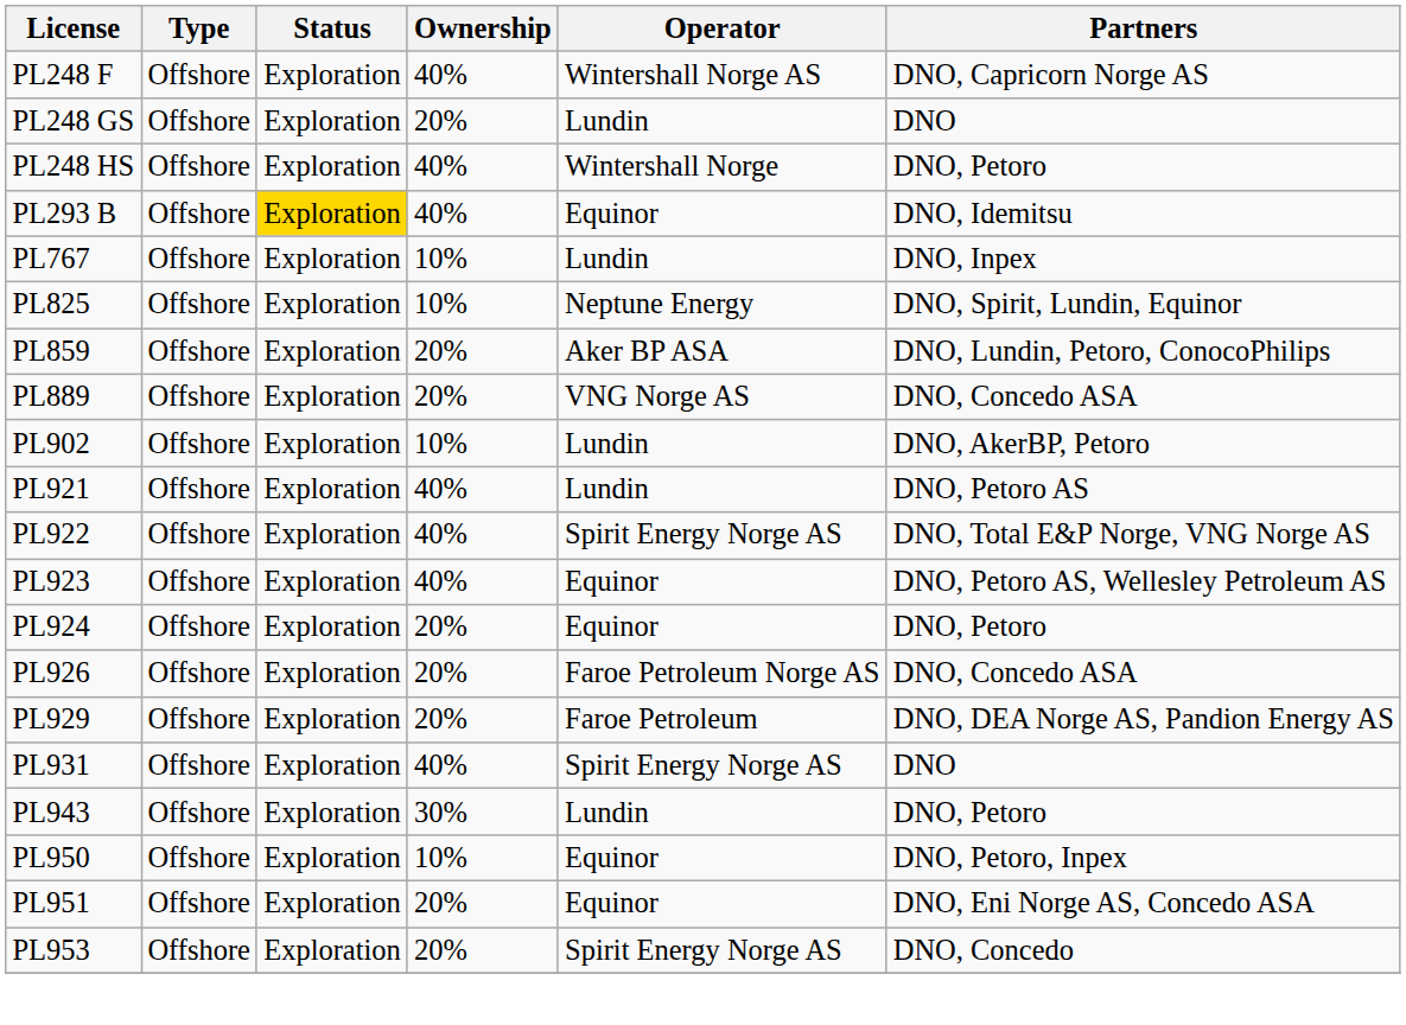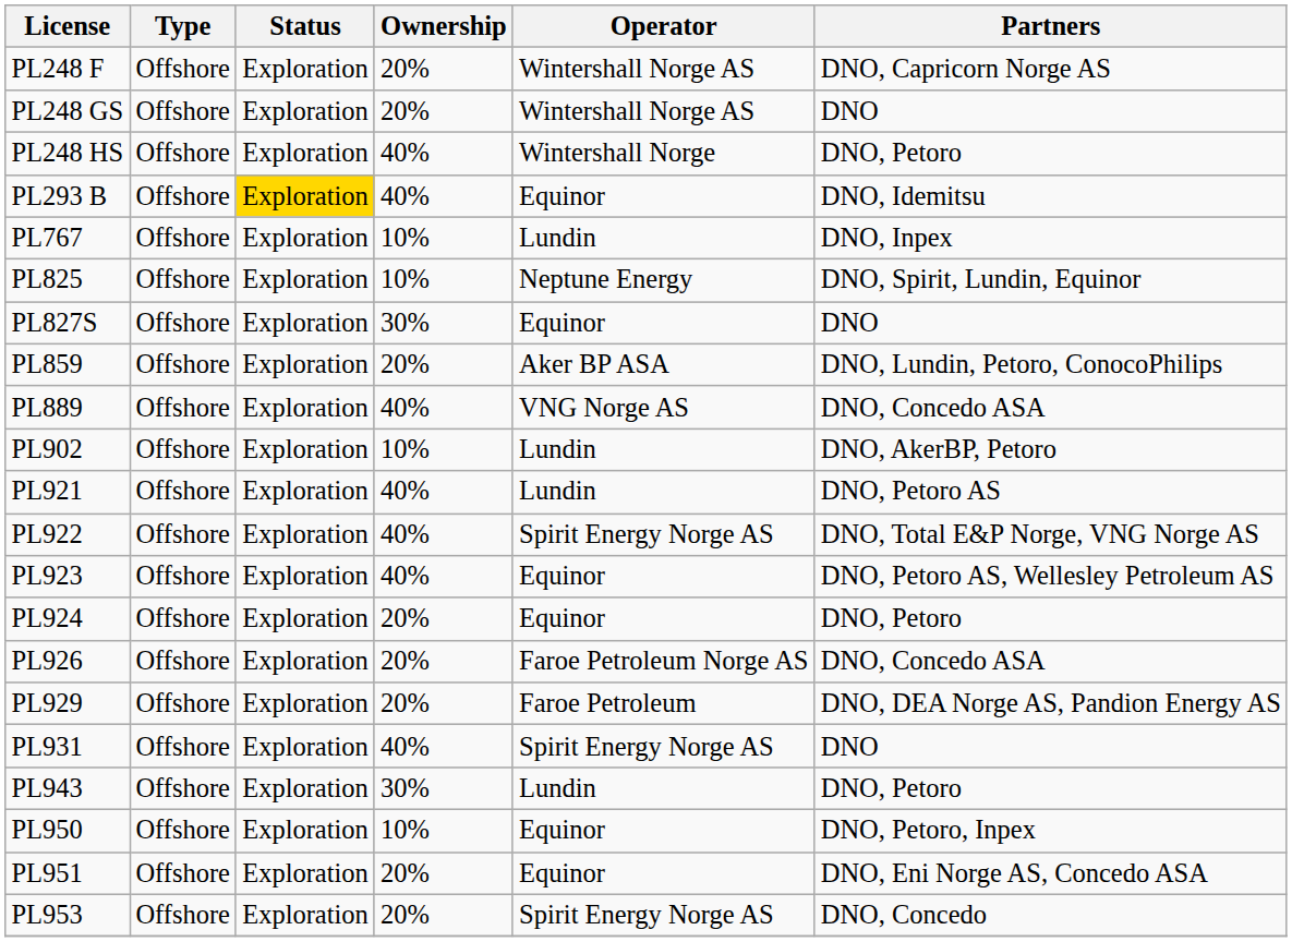PL248 F | Ownership: 40% -> 20%
PL248 GS | Operator: Lundin -> Wintershall Norge AS
+ row: PL827S | Offshore | Exploration | 30% | Equinor | DNO
PL889 | Ownership: 20% -> 40%
